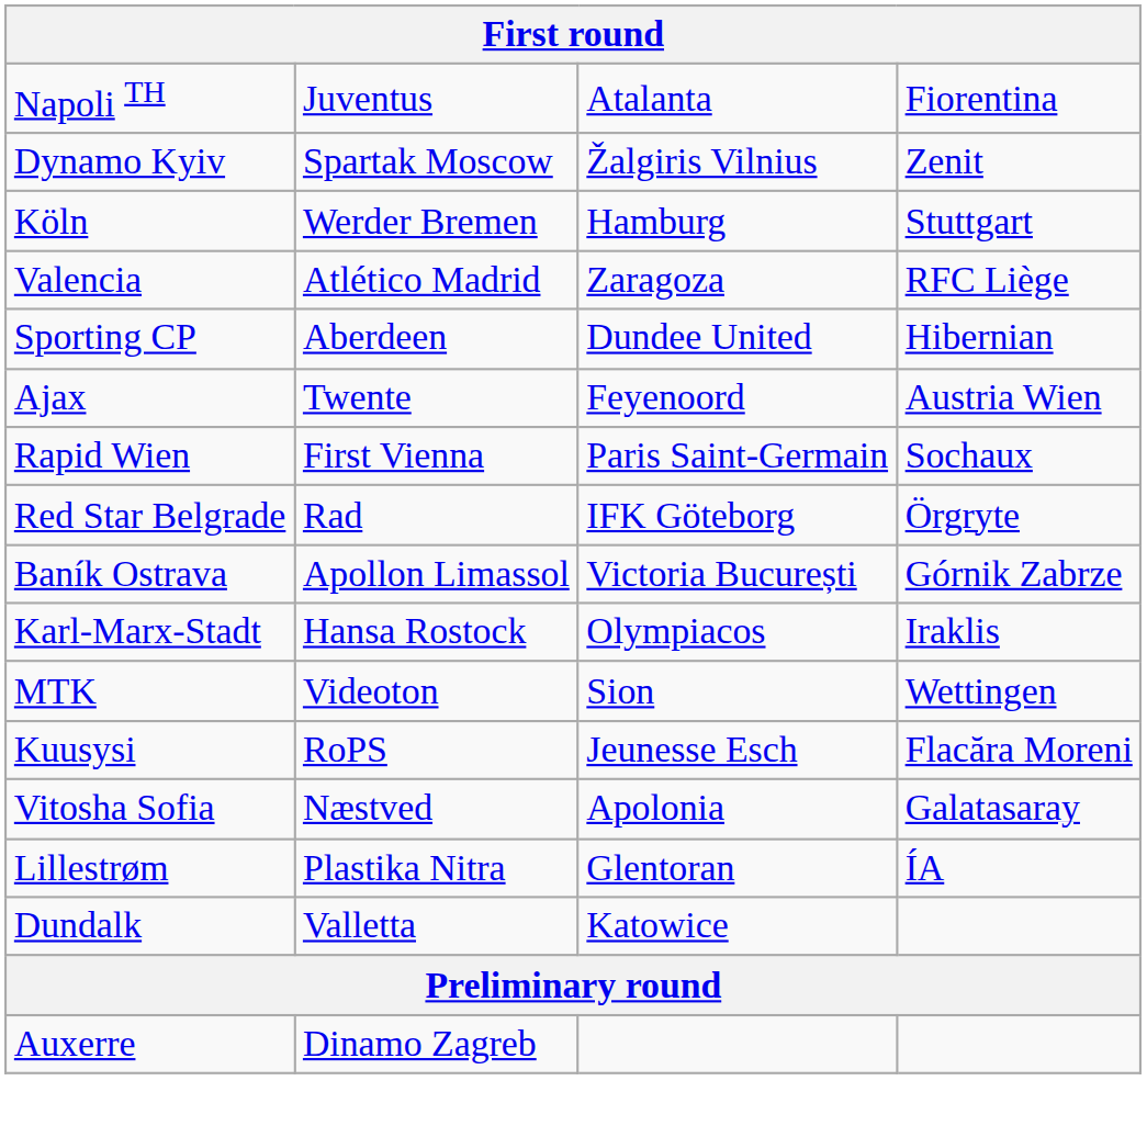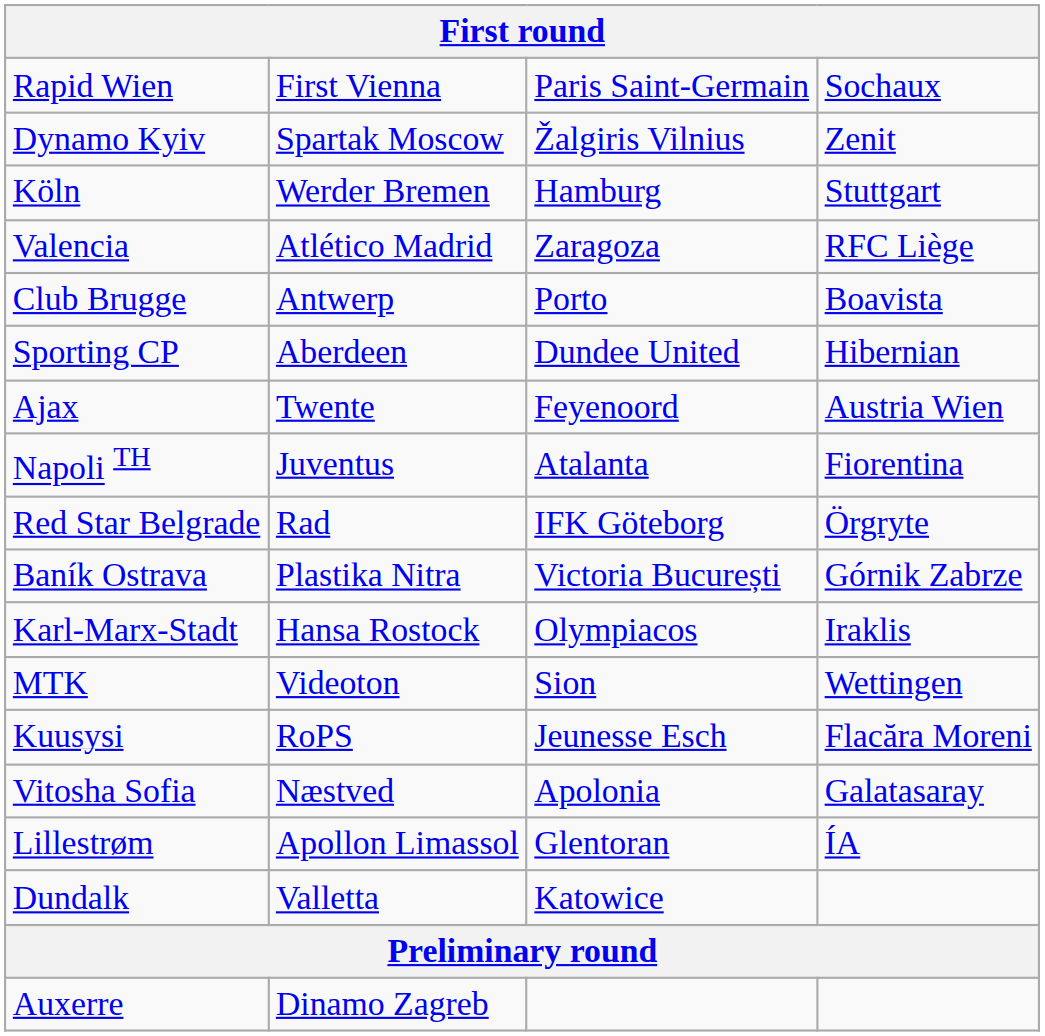rows swapped: Napoli TH <-> Rapid Wien
+ row: Club Brugge | Antwerp | Porto | Boavista
Baník Ostrava | column 2: Apollon Limassol -> Plastika Nitra
Lillestrøm | column 2: Plastika Nitra -> Apollon Limassol
